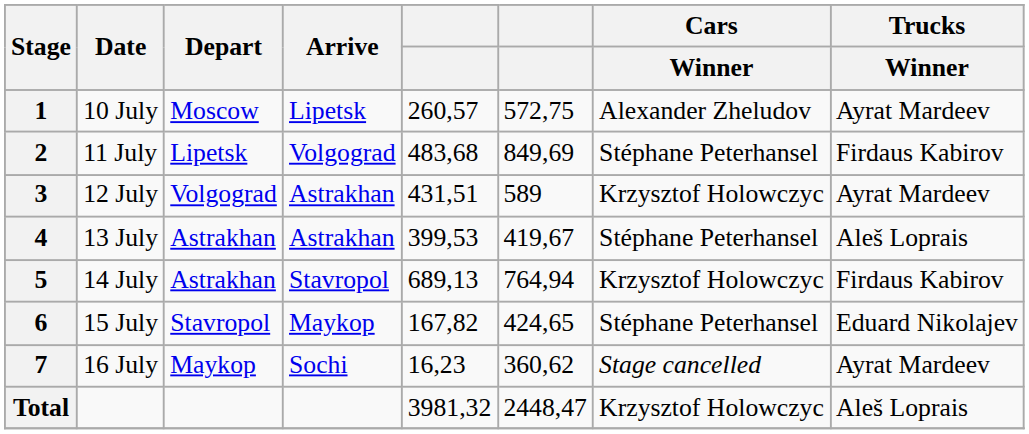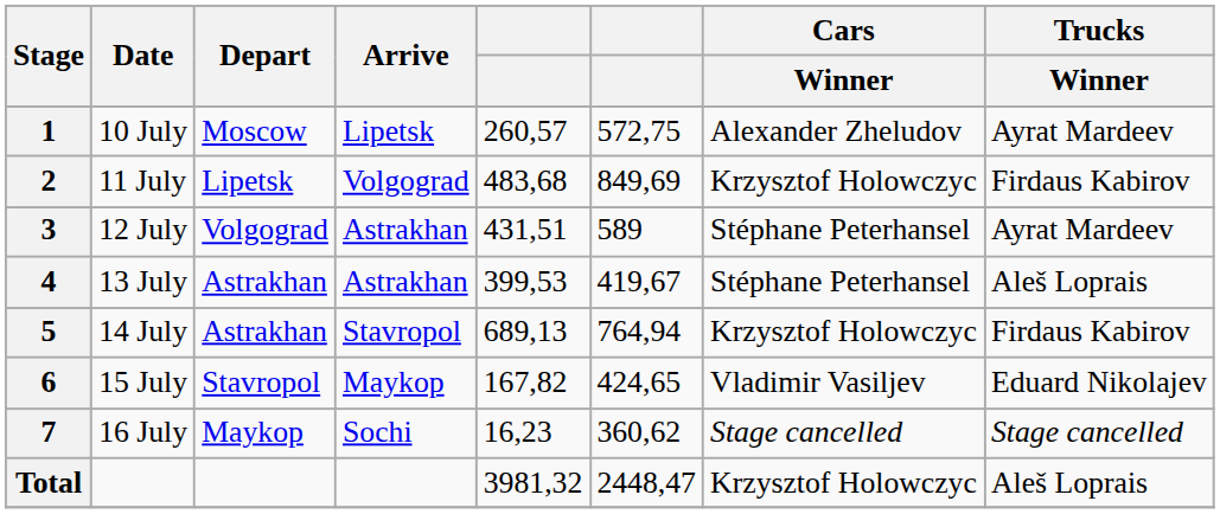2 | Cars / Winner: Stéphane Peterhansel -> Krzysztof Holowczyc
3 | Cars / Winner: Krzysztof Holowczyc -> Stéphane Peterhansel
6 | Cars / Winner: Stéphane Peterhansel -> Vladimir Vasiljev
7 | Trucks / Winner: Ayrat Mardeev -> Stage cancelled
